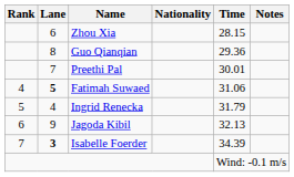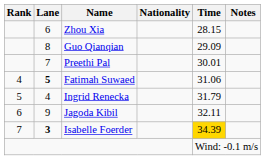Guo Qianqian | Time: 29.36 -> 29.09
Jagoda Kibil | Time: 32.13 -> 32.11
Isabelle Foerder | Time: no background -> gold background
